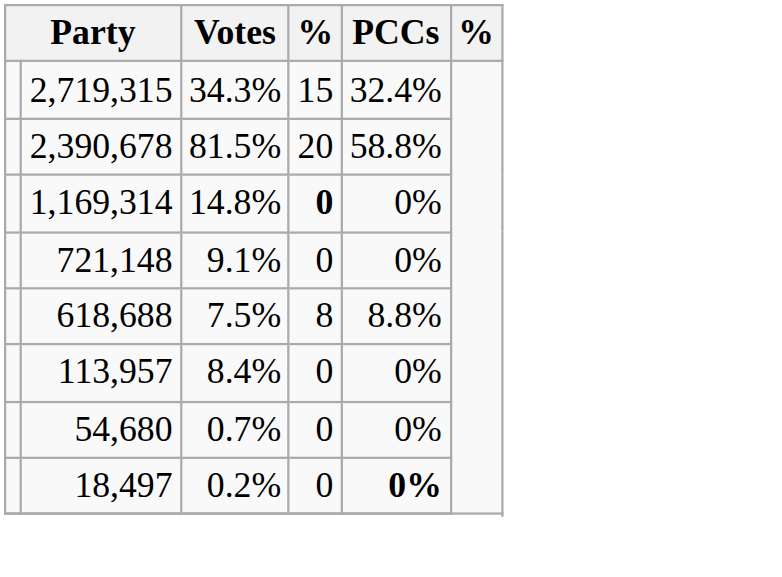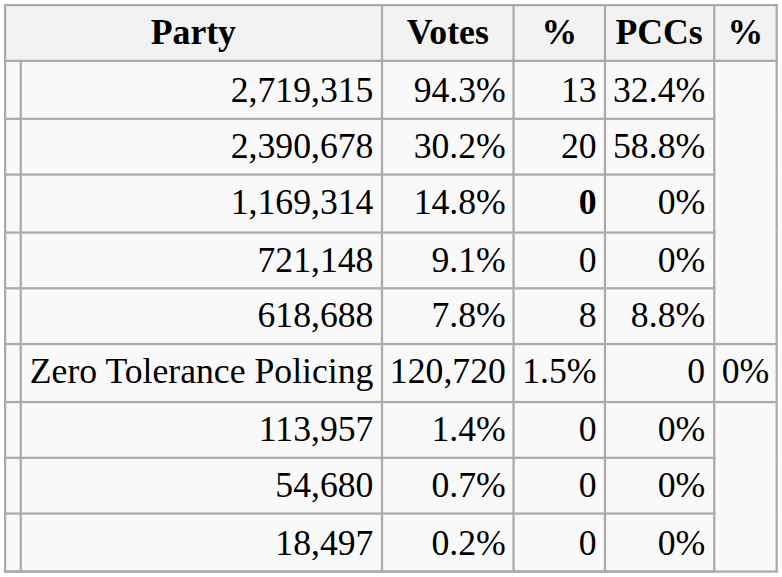2,719,315 | Votes: 34.3% -> 94.3%
2,719,315 | column 4: 15 -> 13
2,390,678 | Votes: 81.5% -> 30.2%
618,688 | Votes: 7.5% -> 7.8%
+ row: Zero Tolerance Policing | 120,720 | 1.5% | 0 | 0%
113,957 | Votes: 8.4% -> 1.4%
18,497 | PCCs: bold -> normal
